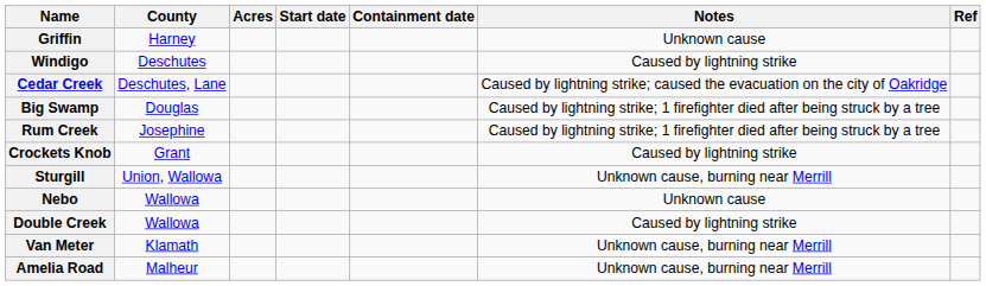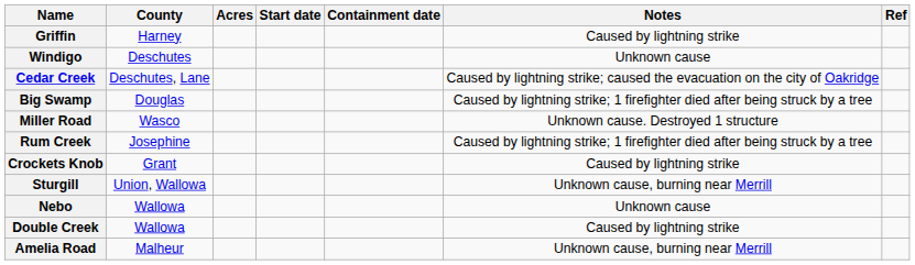Griffin | Notes: Unknown cause -> Caused by lightning strike
Windigo | Notes: Caused by lightning strike -> Unknown cause
+ row: Miller Road | Wasco | Unknown cause. Destroyed 1 structure
- row: Van Meter | Klamath | Unknown cause, burning near Merrill
